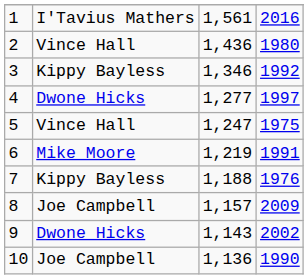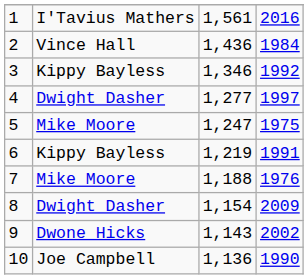2 | column 4: 1980 -> 1984
4 | column 2: Dwone Hicks -> Dwight Dasher
5 | column 2: Vince Hall -> Mike Moore
6 | column 2: Mike Moore -> Kippy Bayless
7 | column 2: Kippy Bayless -> Mike Moore
8 | column 2: Joe Campbell -> Dwight Dasher
8 | column 3: 1,157 -> 1,154
